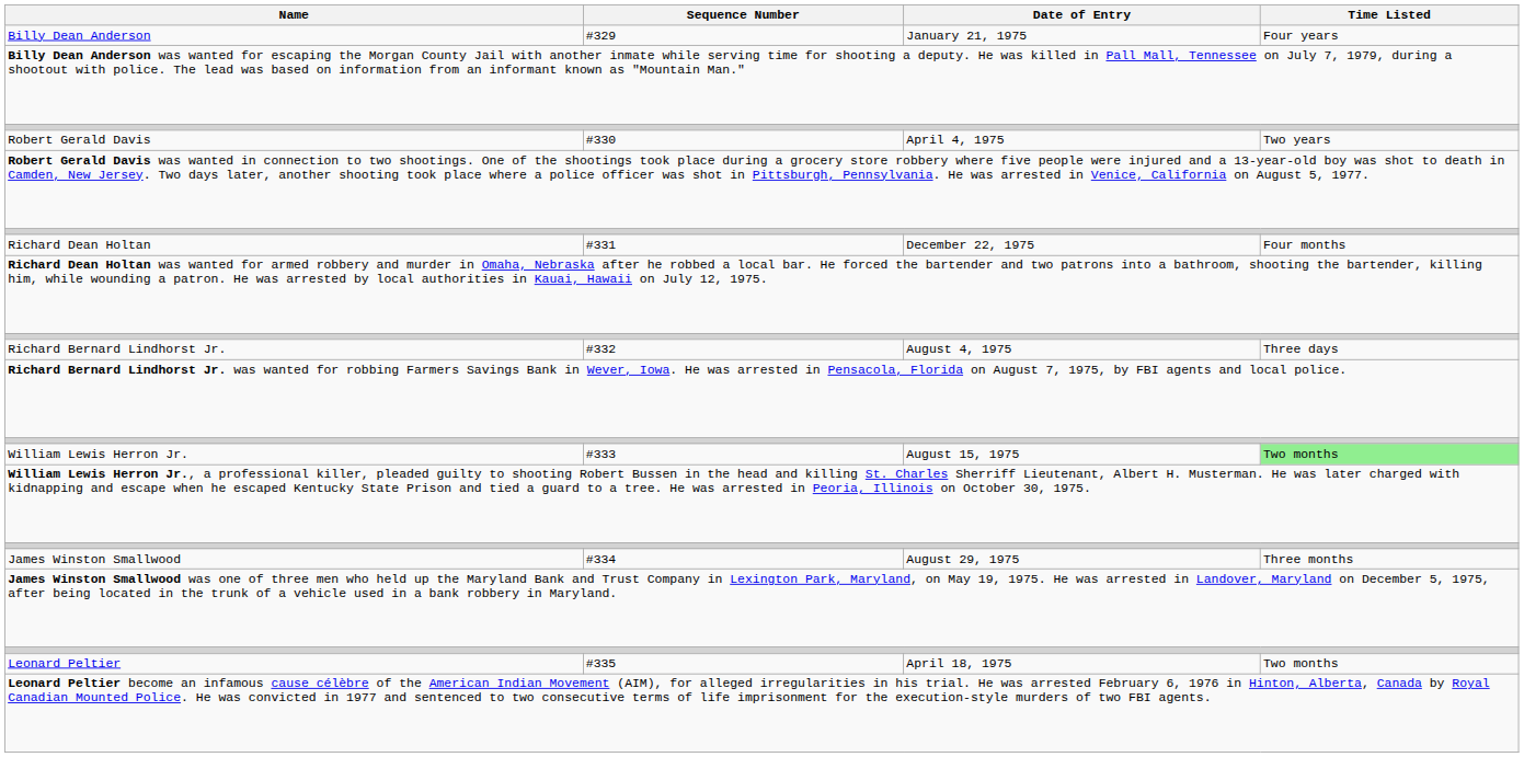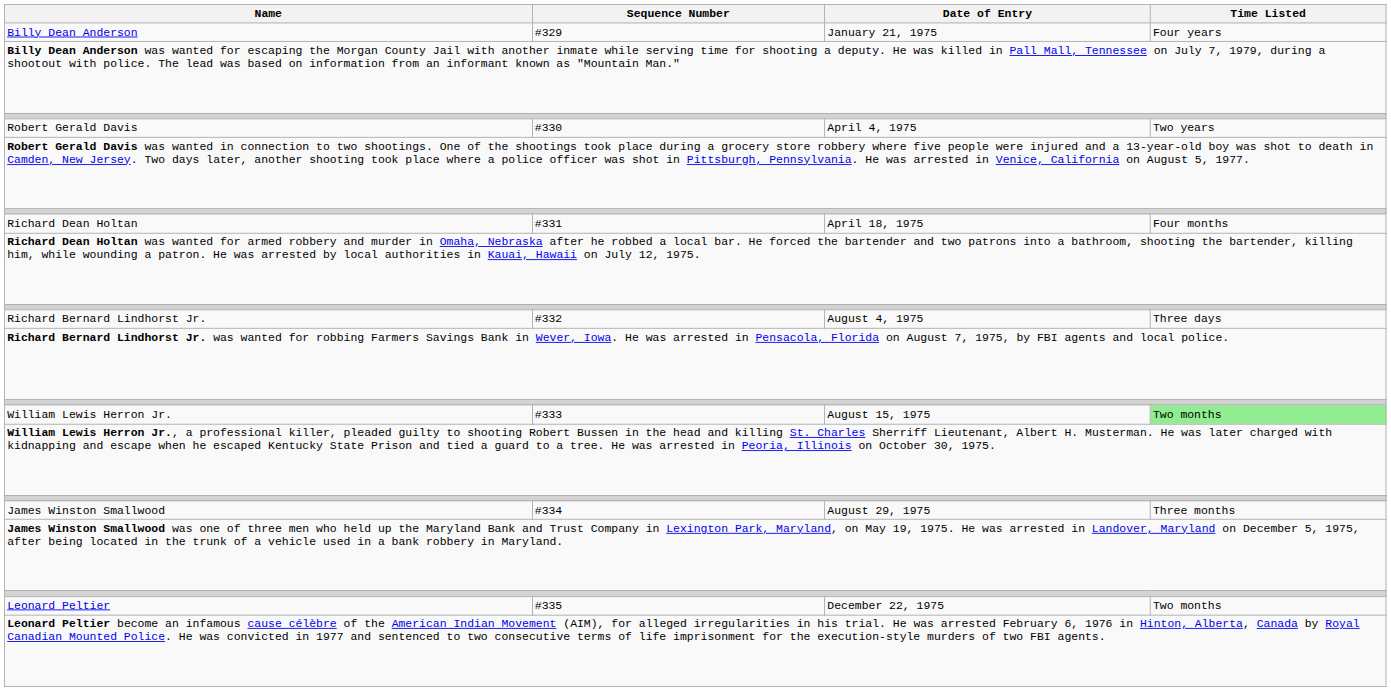Richard Dean Holtan | Date of Entry: December 22, 1975 -> April 18, 1975
Leonard Peltier | Date of Entry: April 18, 1975 -> December 22, 1975
